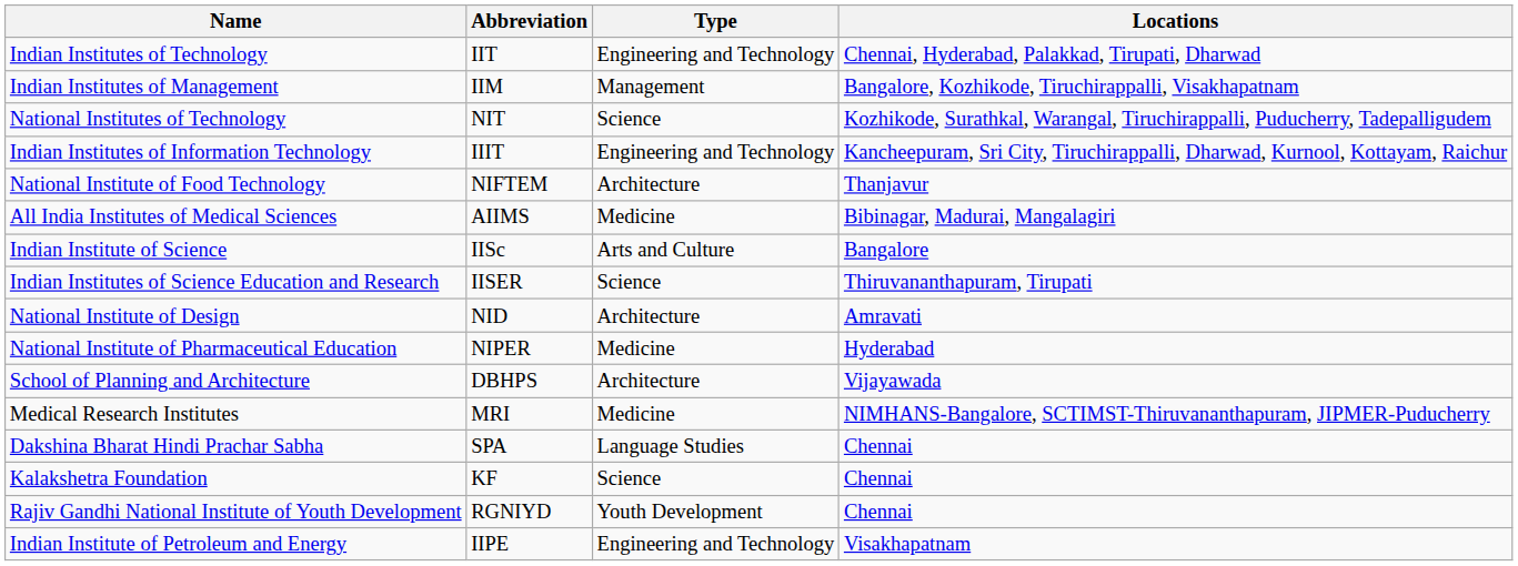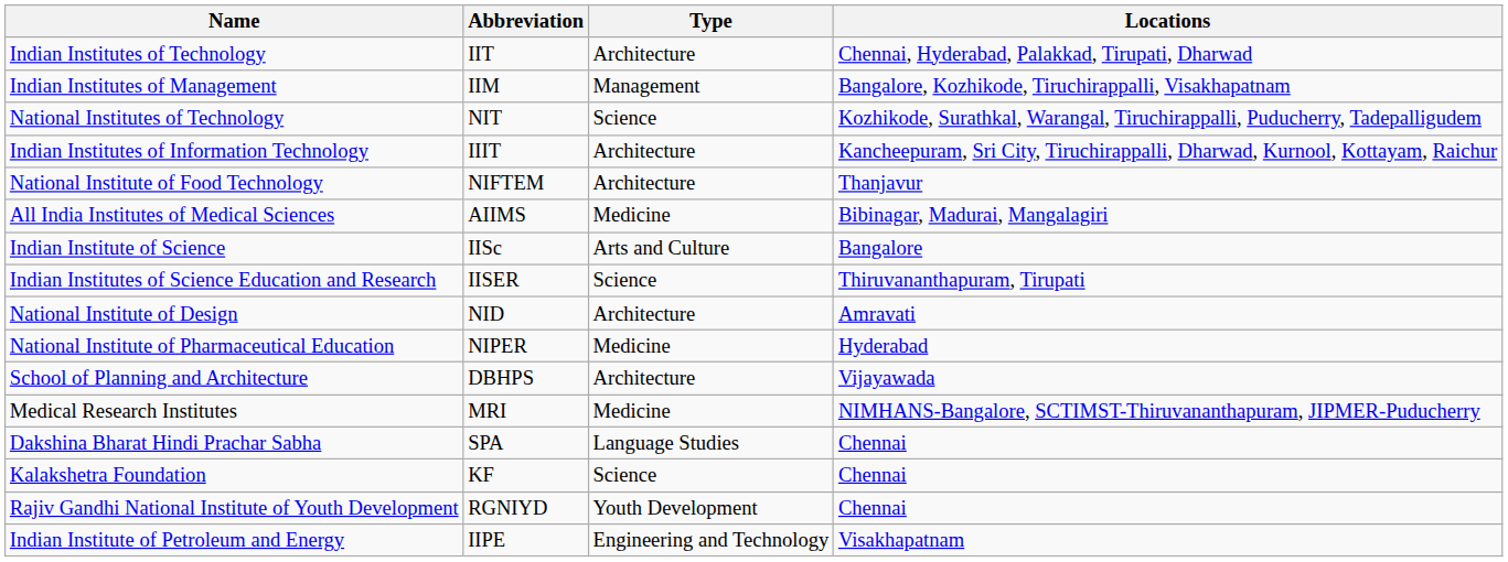Indian Institutes of Technology | Type: Engineering and Technology -> Architecture
Indian Institutes of Information Technology | Type: Engineering and Technology -> Architecture
